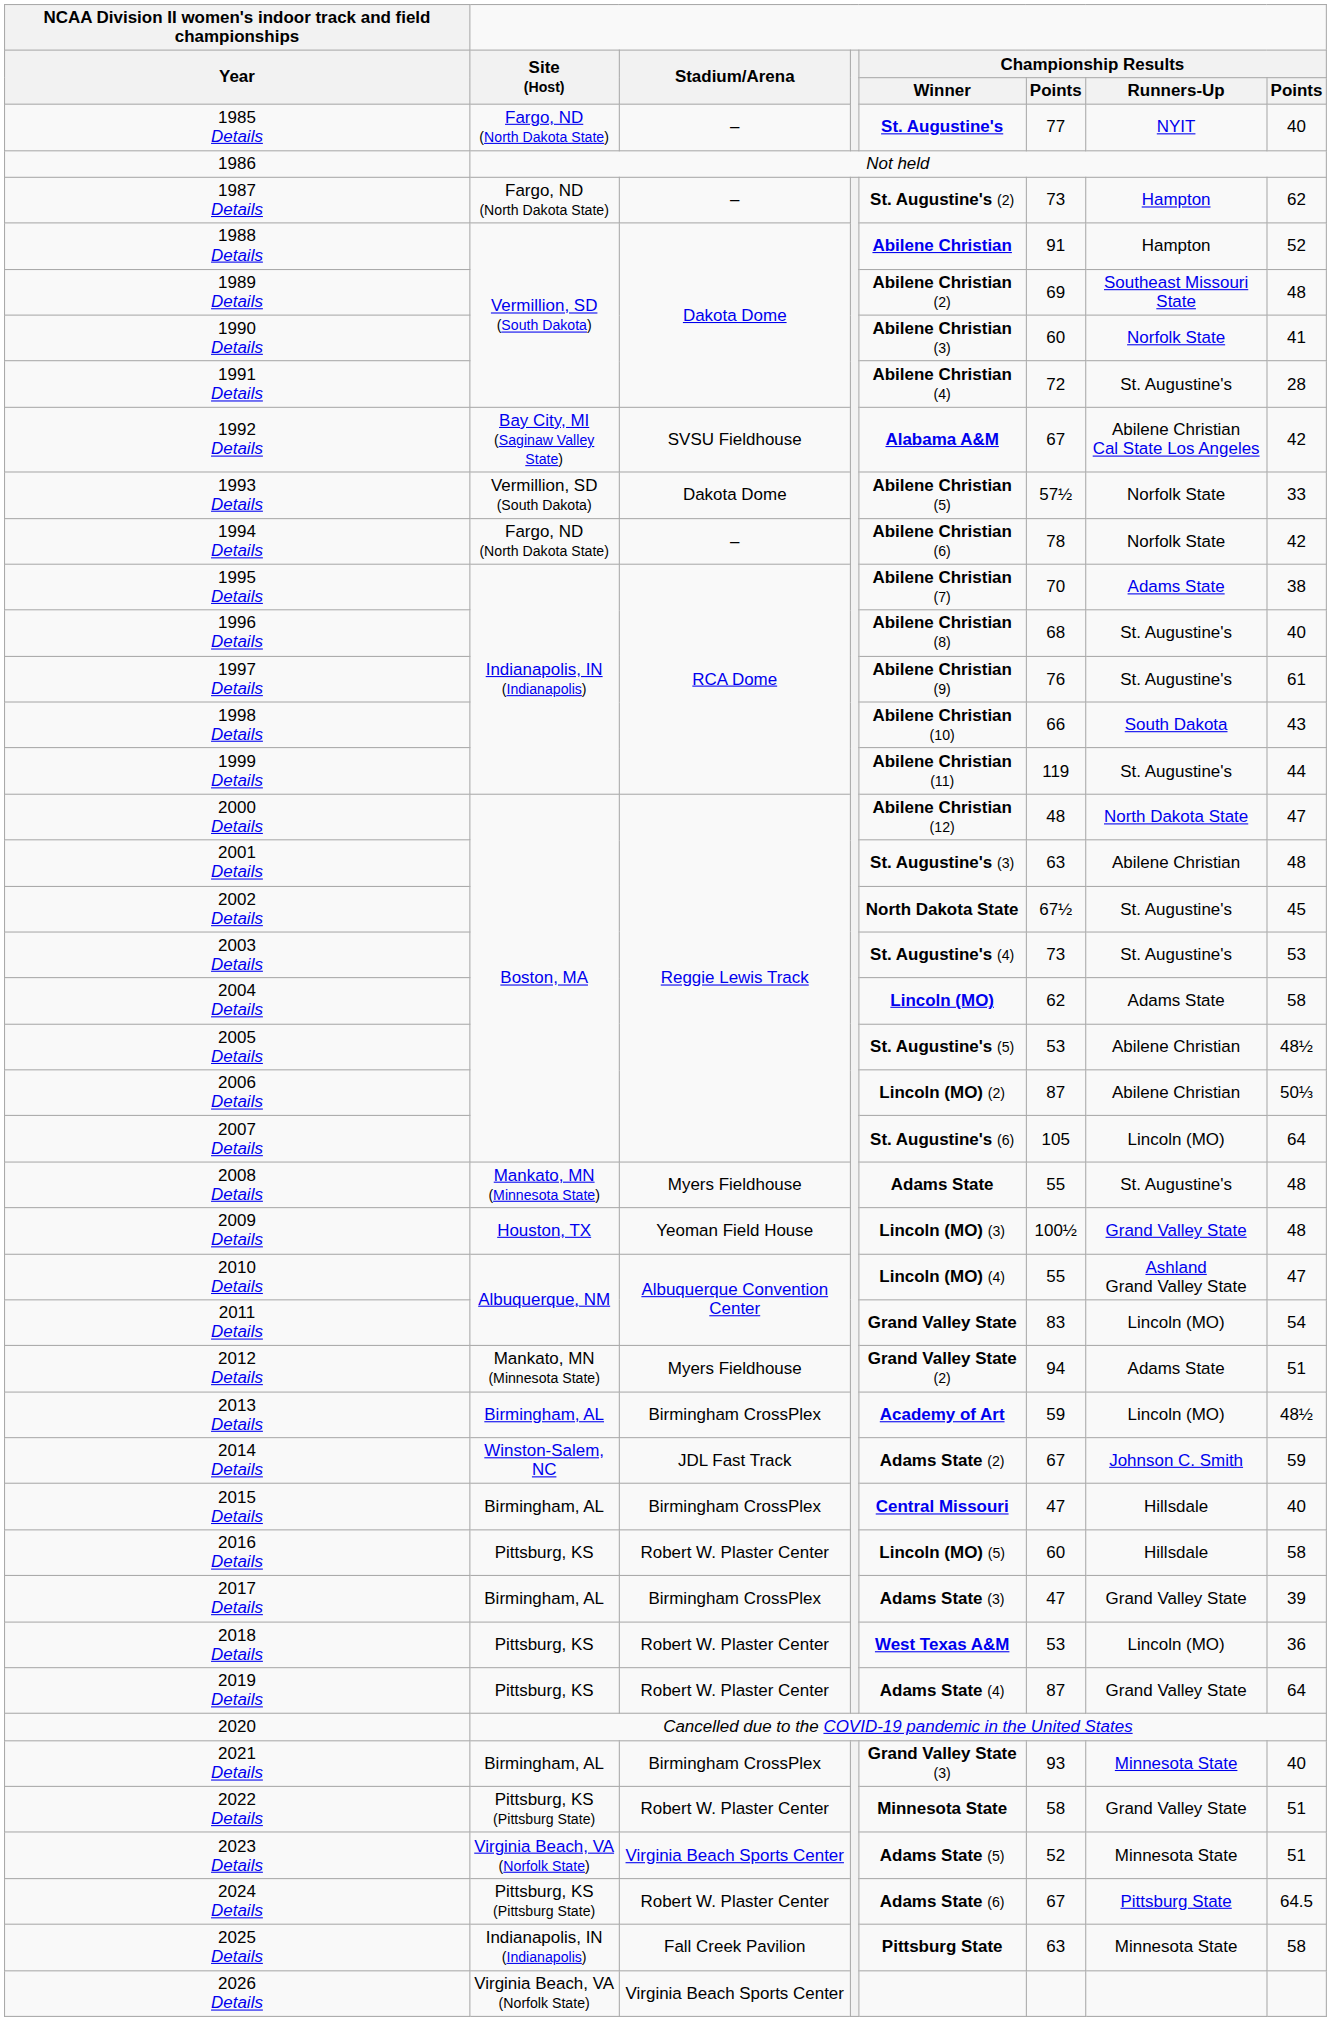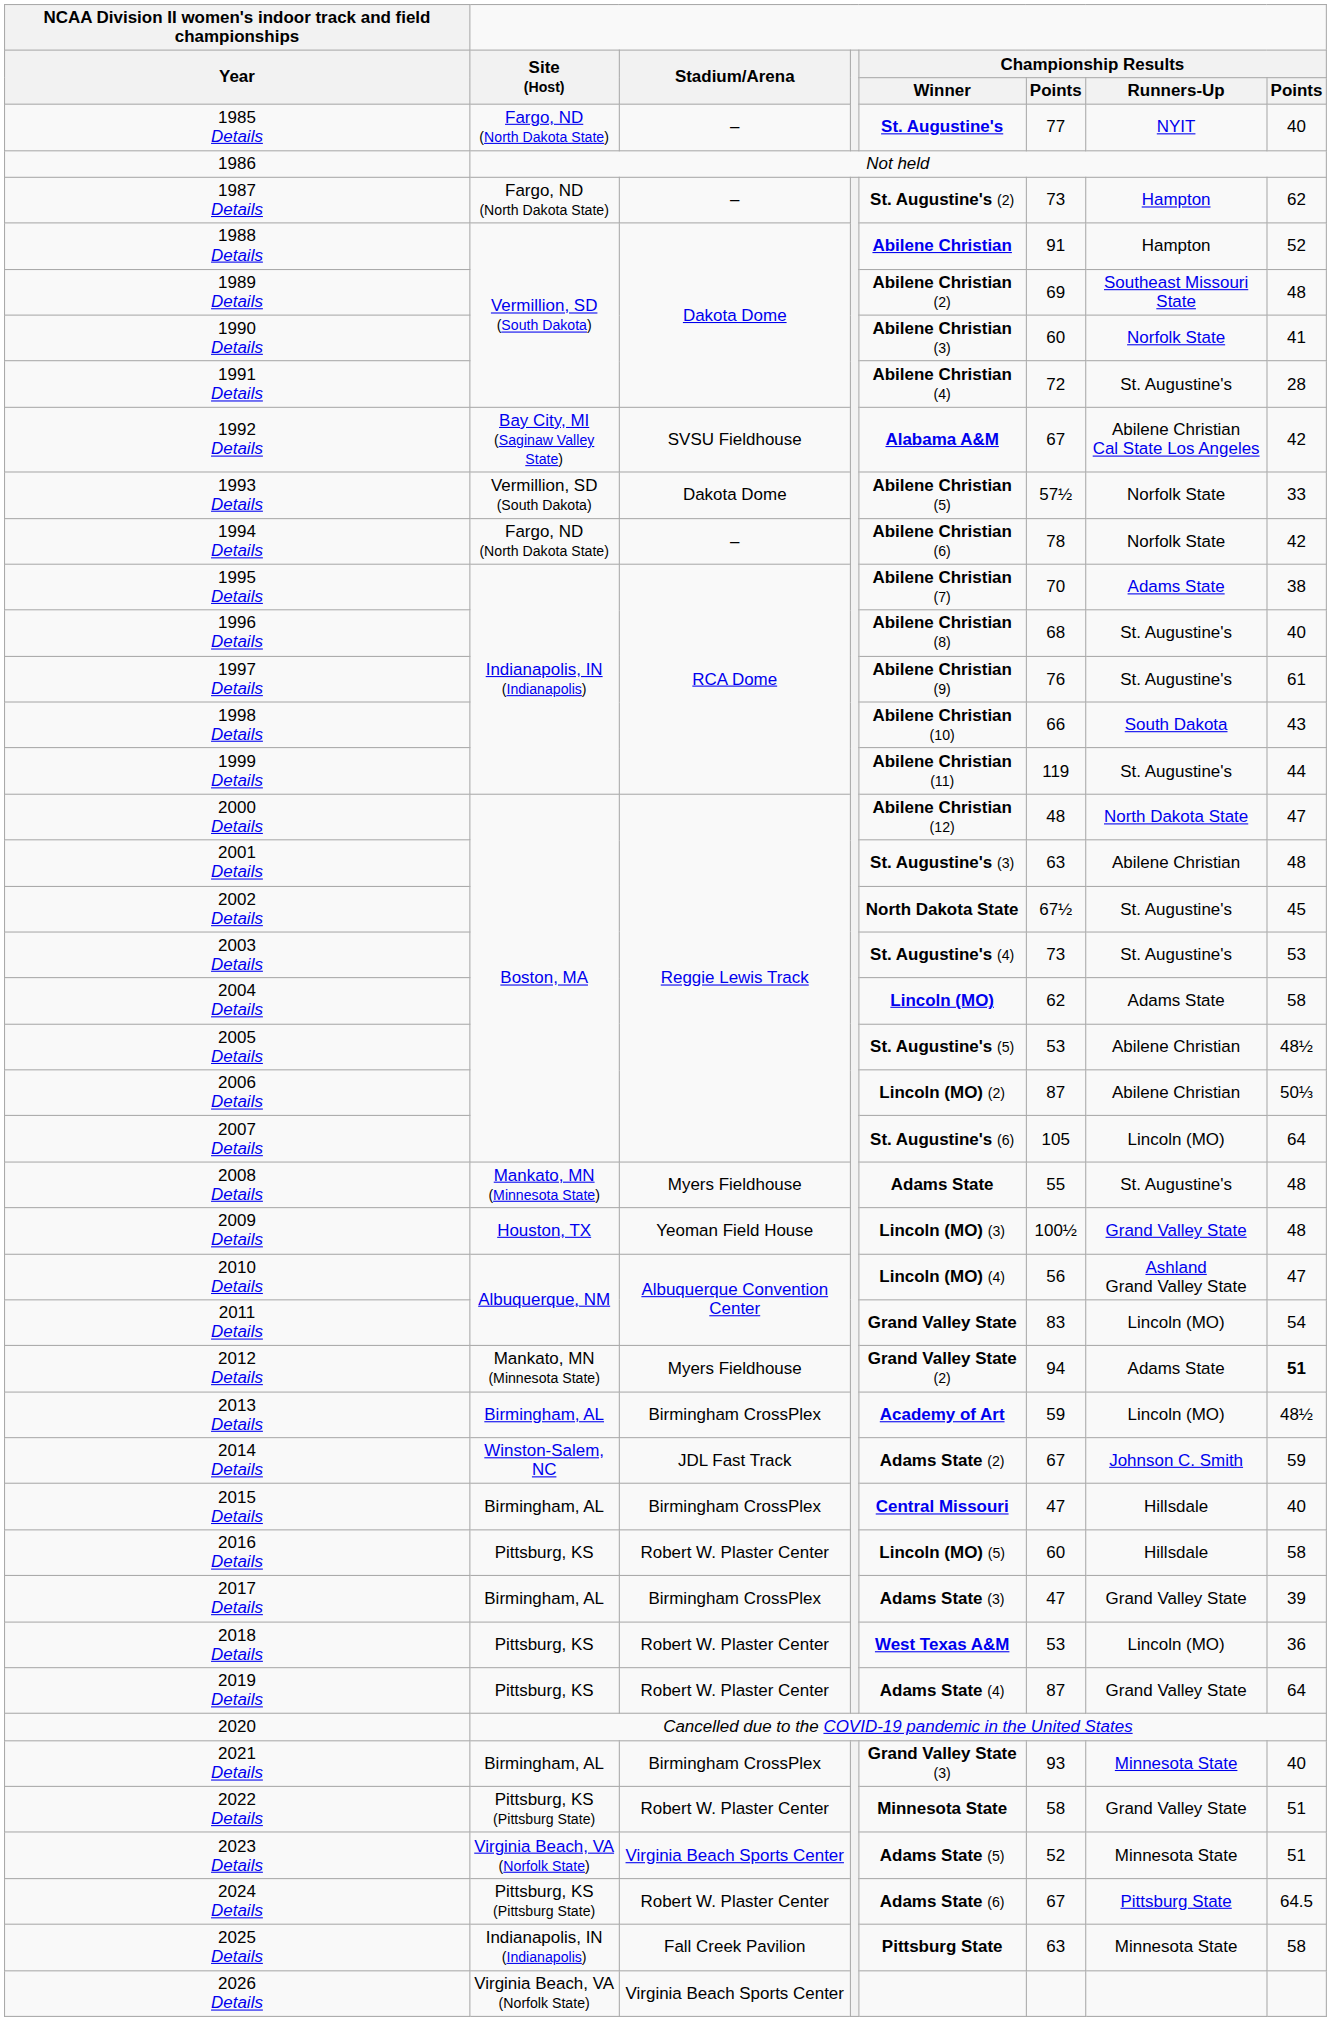2010 Details | column 6: 55 -> 56
2012 Details | column 8: normal -> bold
